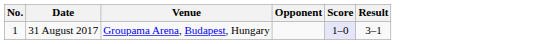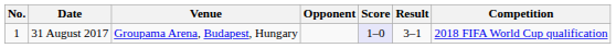+ column: Competition | 2018 FIFA World Cup qualification
